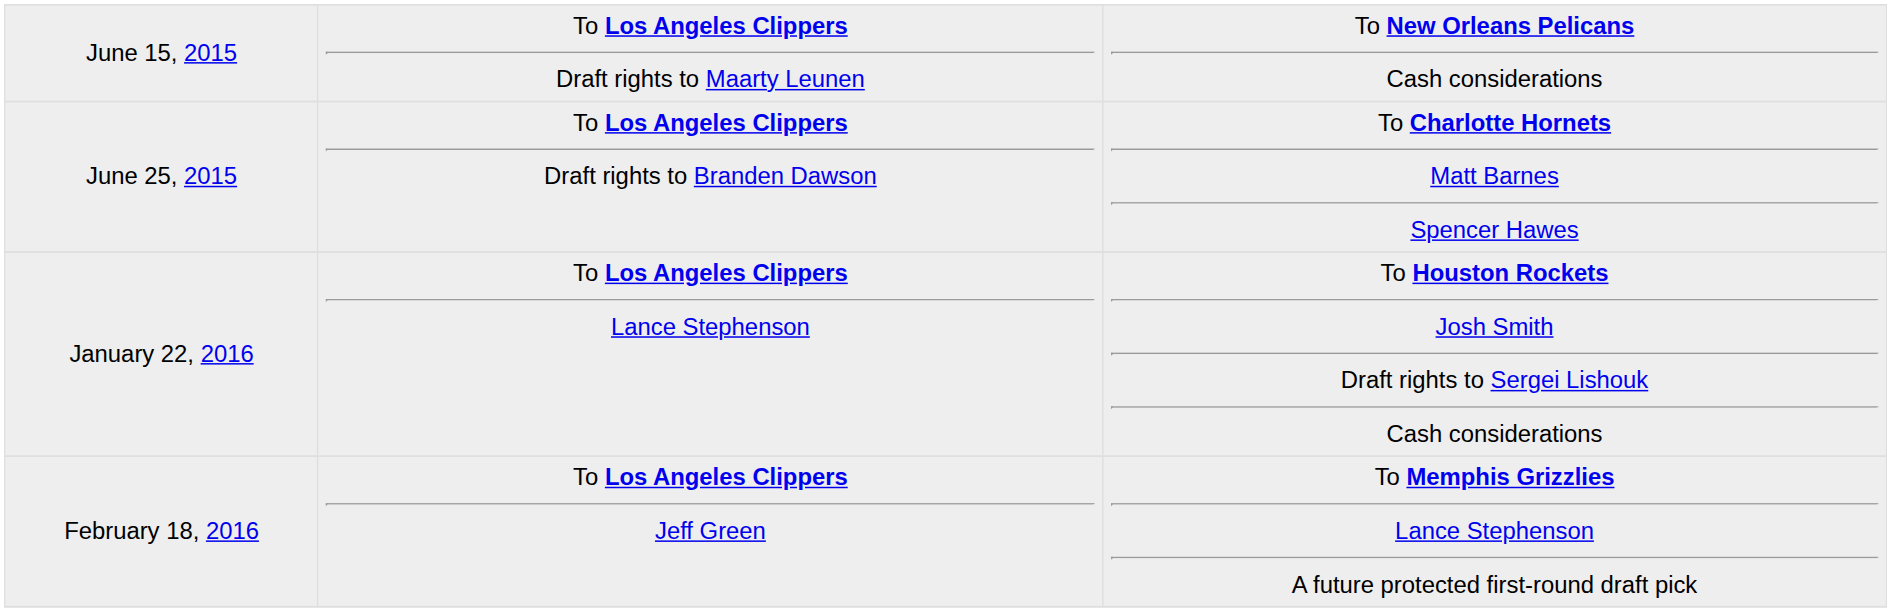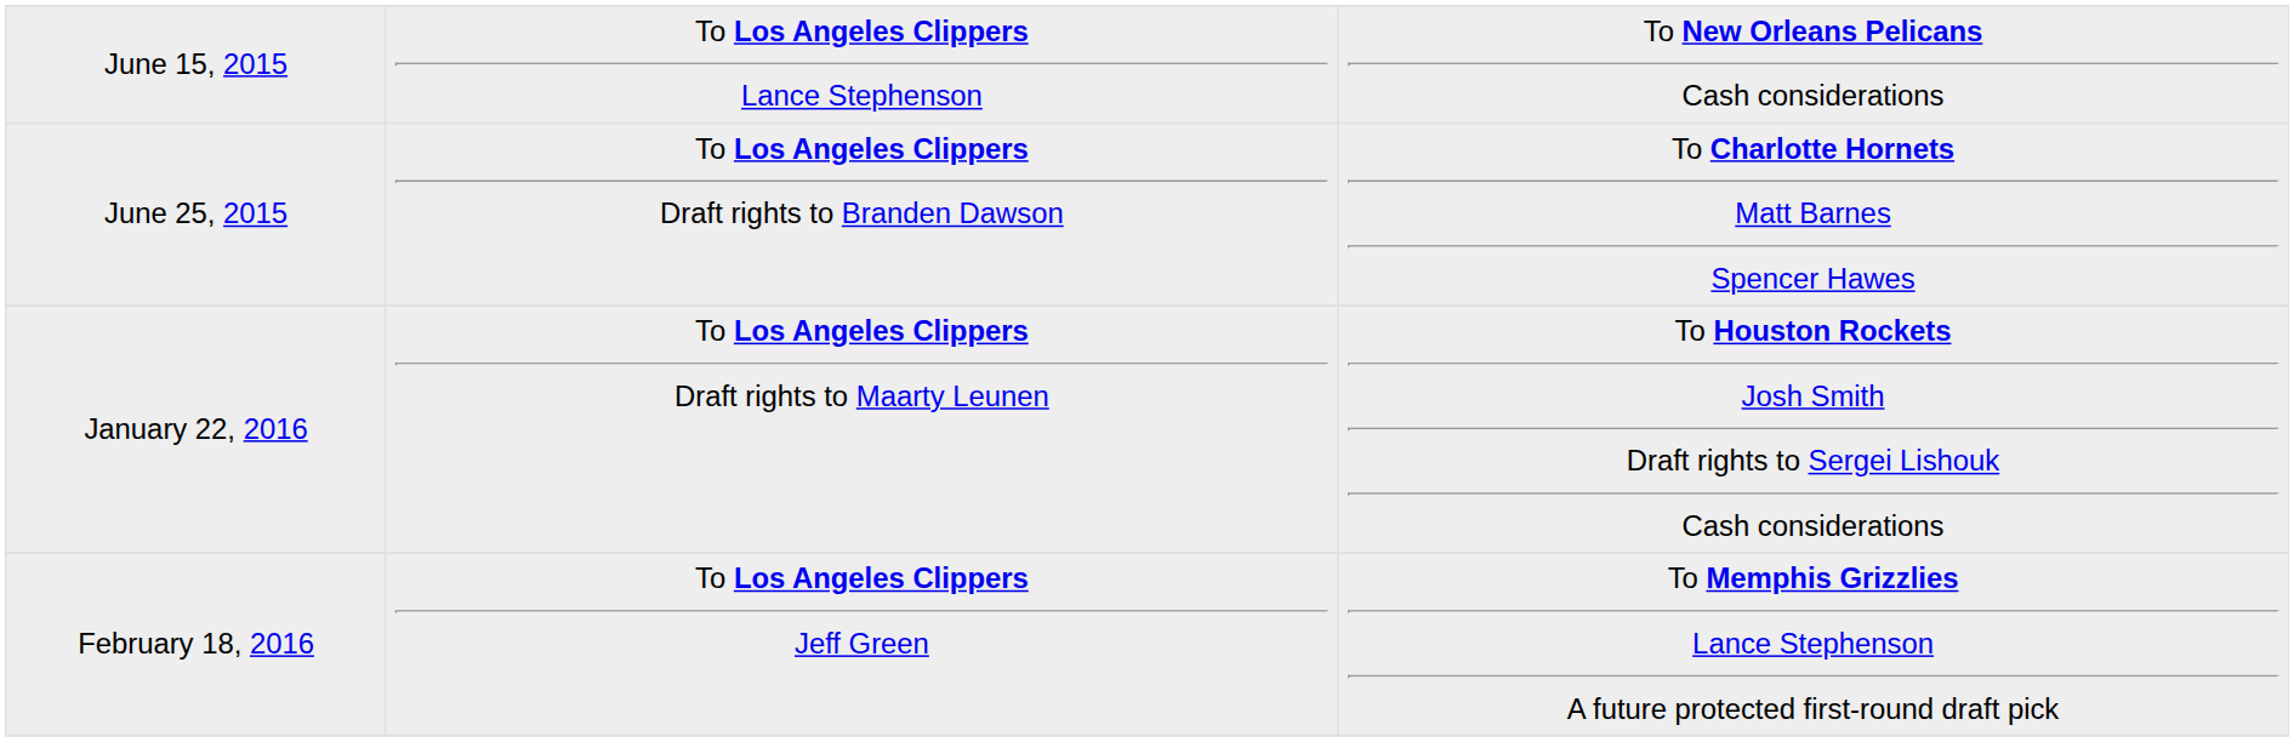June 15, 2015 | column 2: To Los Angeles Clippers Draft rights to Maarty Leunen -> To Los Angeles Clippers Lance Stephenson
January 22, 2016 | column 2: To Los Angeles Clippers Lance Stephenson -> To Los Angeles Clippers Draft rights to Maarty Leunen
